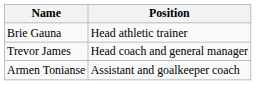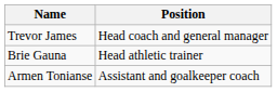rows swapped: Trevor James <-> Brie Gauna
